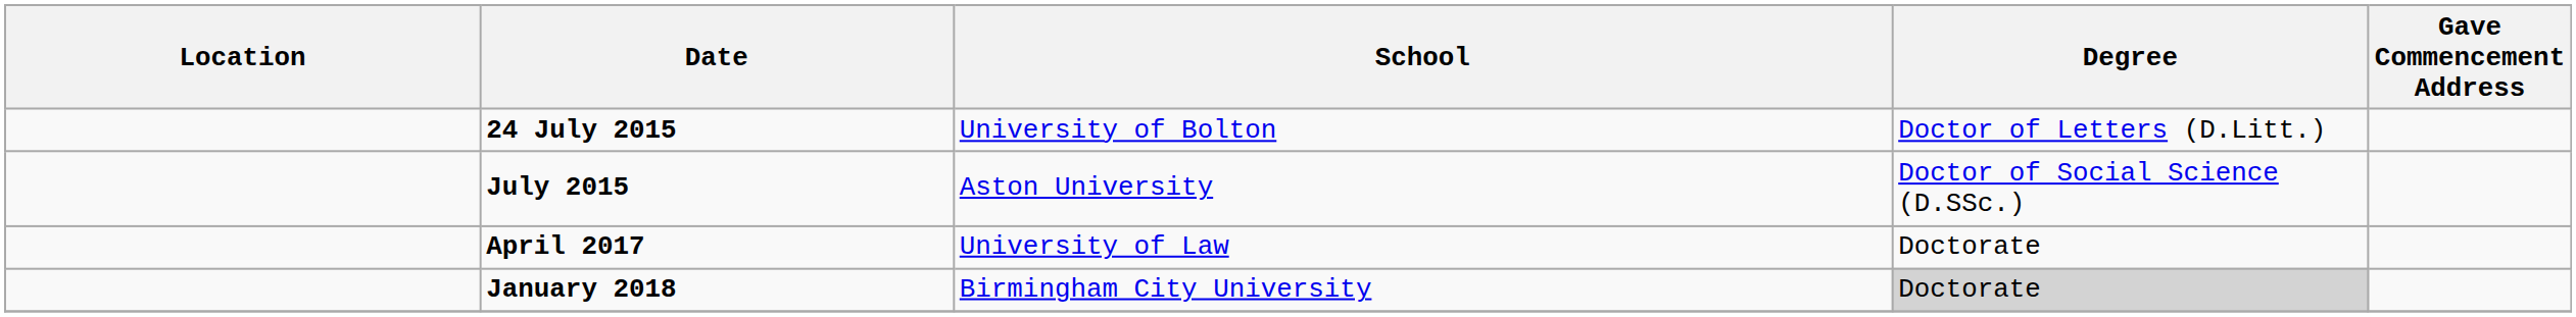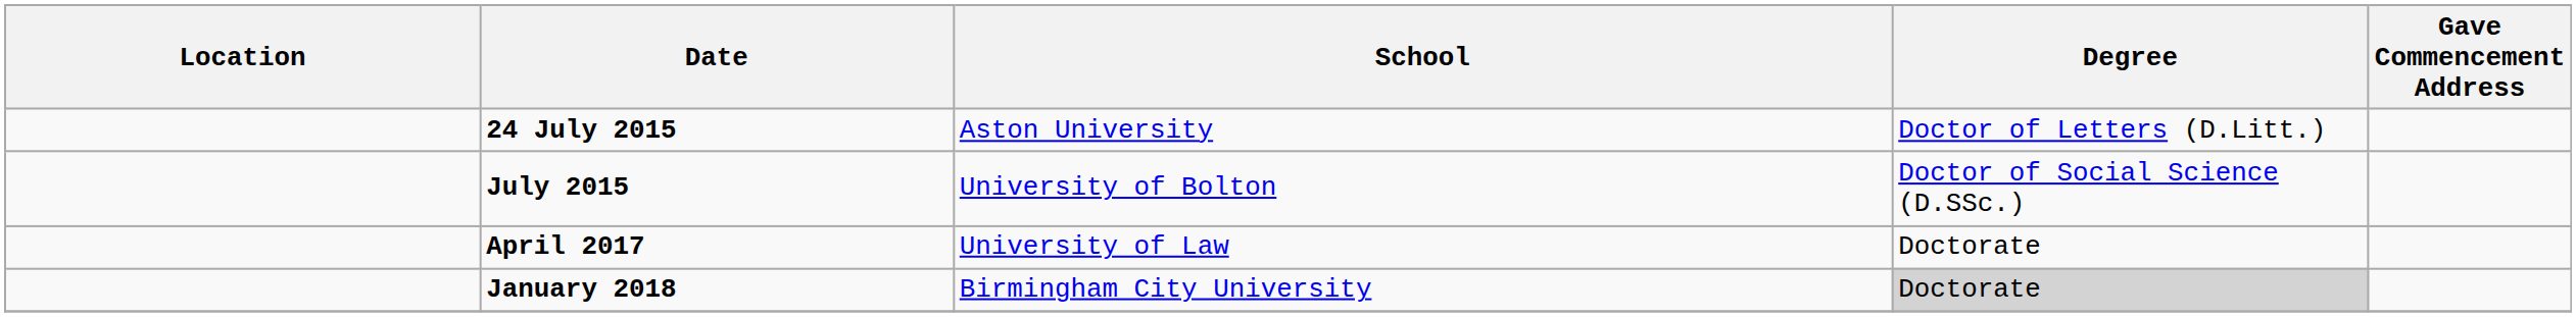24 July 2015 | School: University of Bolton -> Aston University
July 2015 | School: Aston University -> University of Bolton
